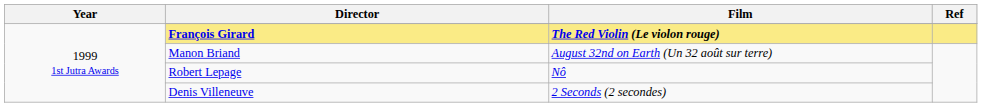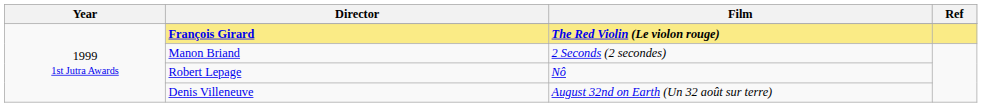Manon Briand | Film: August 32nd on Earth (Un 32 août sur terre) -> 2 Seconds (2 secondes)
Denis Villeneuve | Film: 2 Seconds (2 secondes) -> August 32nd on Earth (Un 32 août sur terre)
